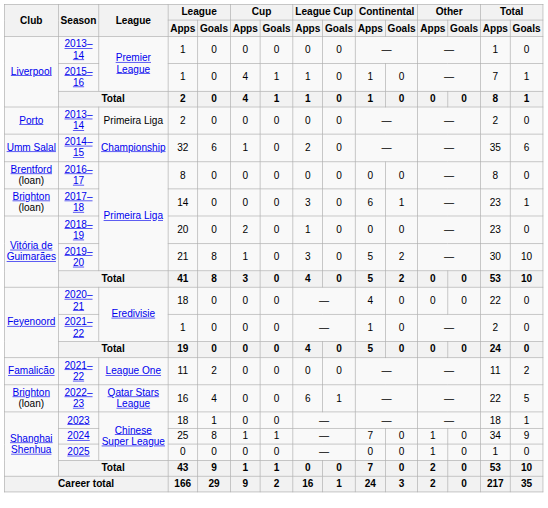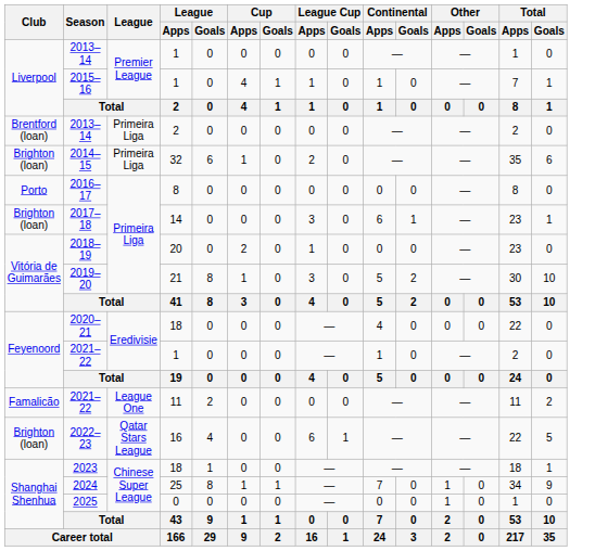2013–14 / 2 | Club: Porto -> Brentford (loan)
2014–15 | Club: Umm Salal -> Brighton (loan)
2014–15 | League: Championship -> Primeira Liga
2016–17 | Club: Brentford (loan) -> Porto
